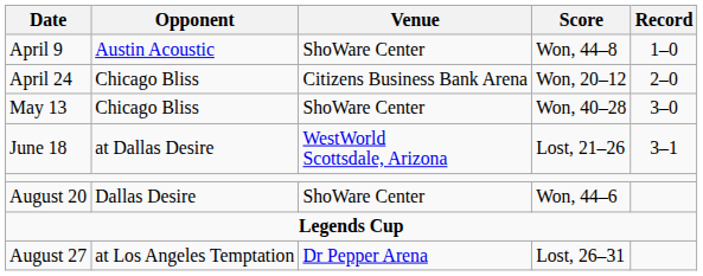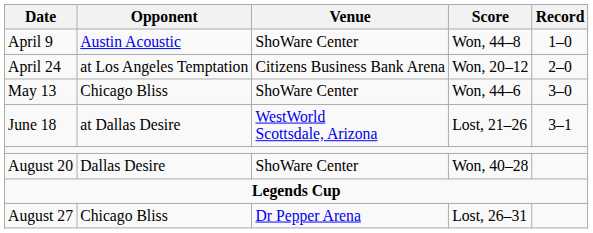April 24 | Opponent: Chicago Bliss -> at Los Angeles Temptation
May 13 | Score: Won, 40–28 -> Won, 44–6
August 20 | Score: Won, 44–6 -> Won, 40–28
August 27 | Opponent: at Los Angeles Temptation -> Chicago Bliss
